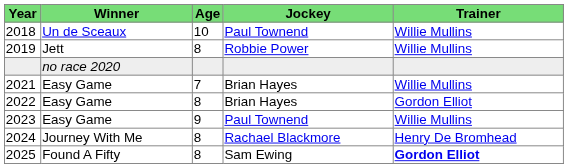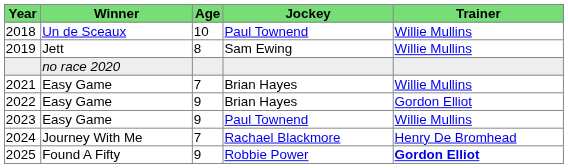2019 | Jockey: Robbie Power -> Sam Ewing
2022 | Age: 8 -> 9
2024 | Age: 8 -> 7
2025 | Age: 8 -> 9
2025 | Jockey: Sam Ewing -> Robbie Power
